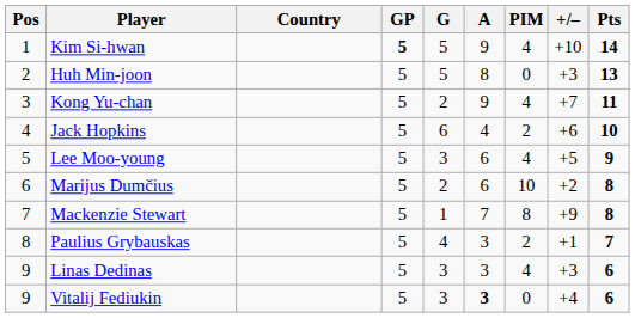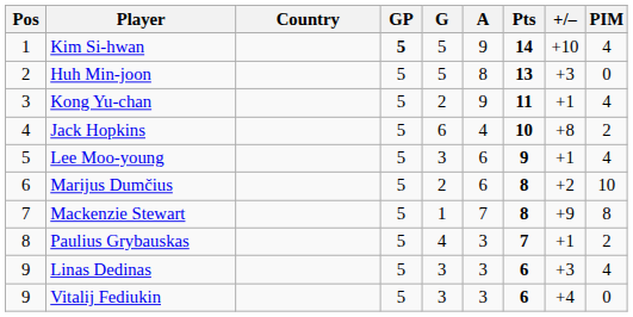columns swapped: Pts <-> PIM
Kong Yu-chan | +/–: +7 -> +1
Jack Hopkins | +/–: +6 -> +8
Lee Moo-young | +/–: +5 -> +1
Vitalij Fediukin | A: bold -> normal
